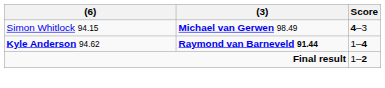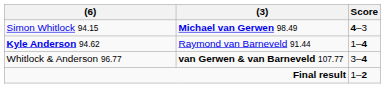Kyle Anderson 94.62 | (3): bold -> normal
+ row: Whitlock & Anderson 96.77 | van Gerwen & van Barneveld 107.77 | 3–4
